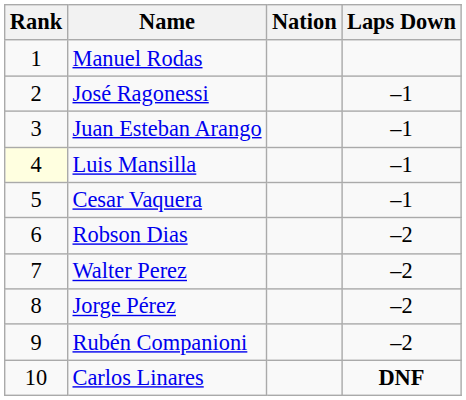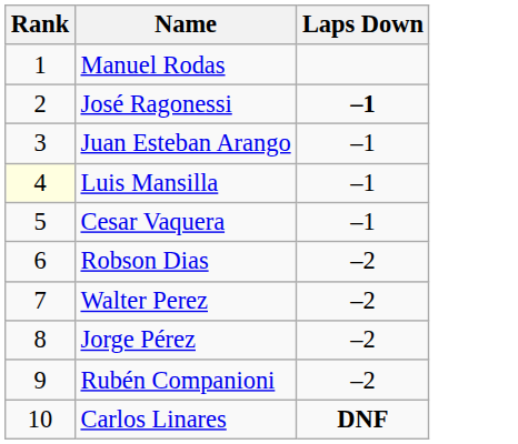- column: Nation
José Ragonessi | Laps Down: normal -> bold
